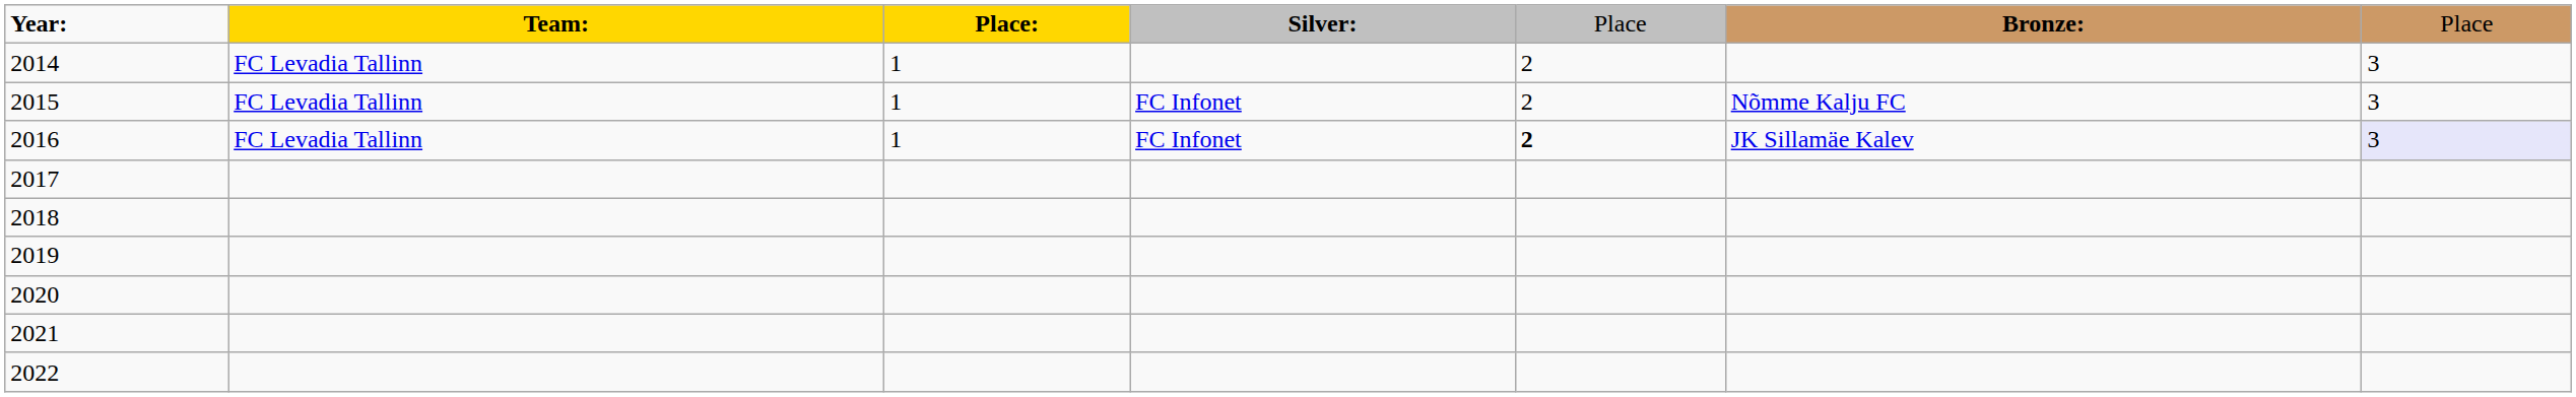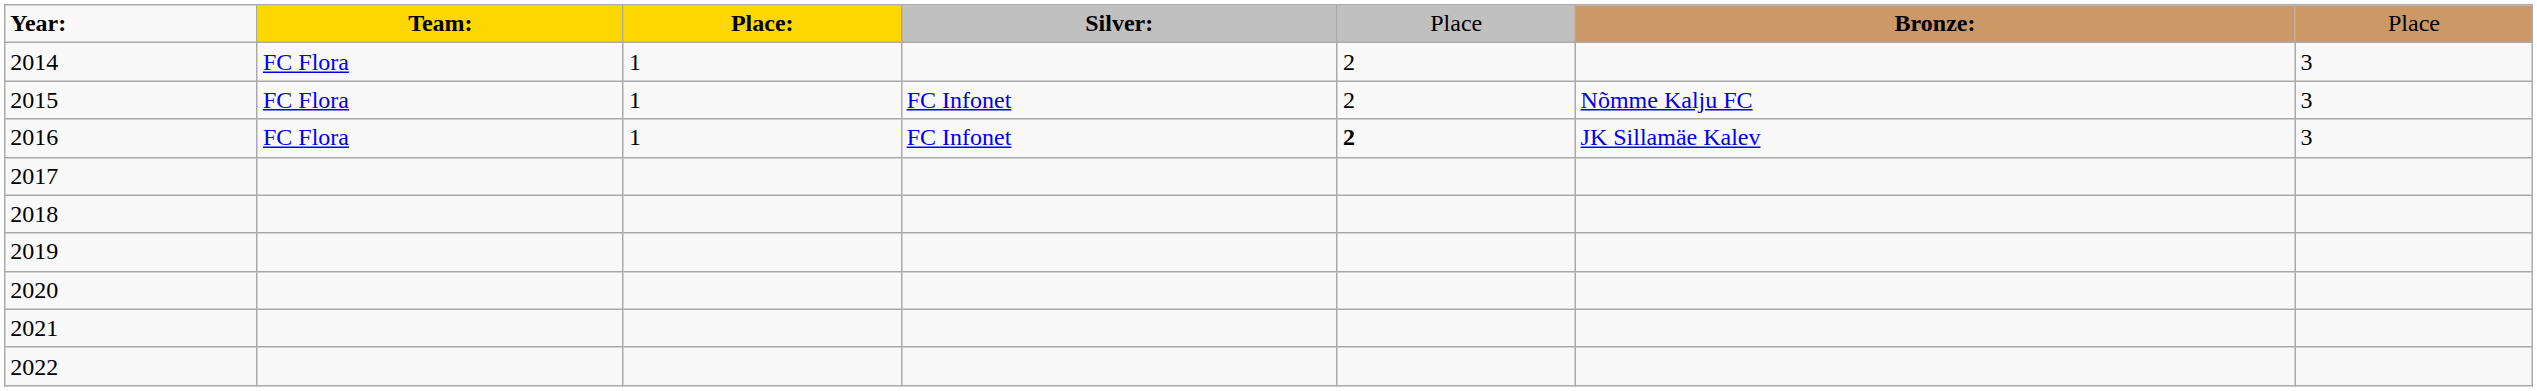2014 | column 2: FC Levadia Tallinn -> FC Flora
2015 | column 2: FC Levadia Tallinn -> FC Flora
2016 | column 2: FC Levadia Tallinn -> FC Flora
2016 | column 7: lavender background -> no background
